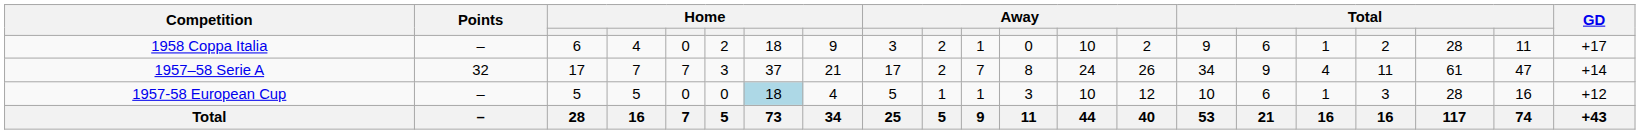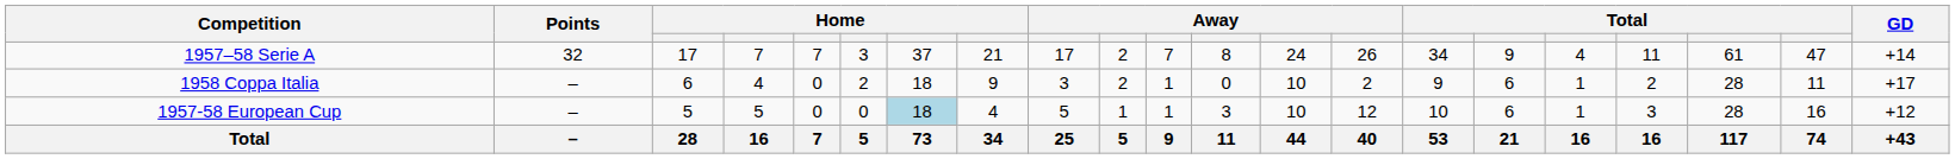rows swapped: 1957–58 Serie A <-> 1958 Coppa Italia
